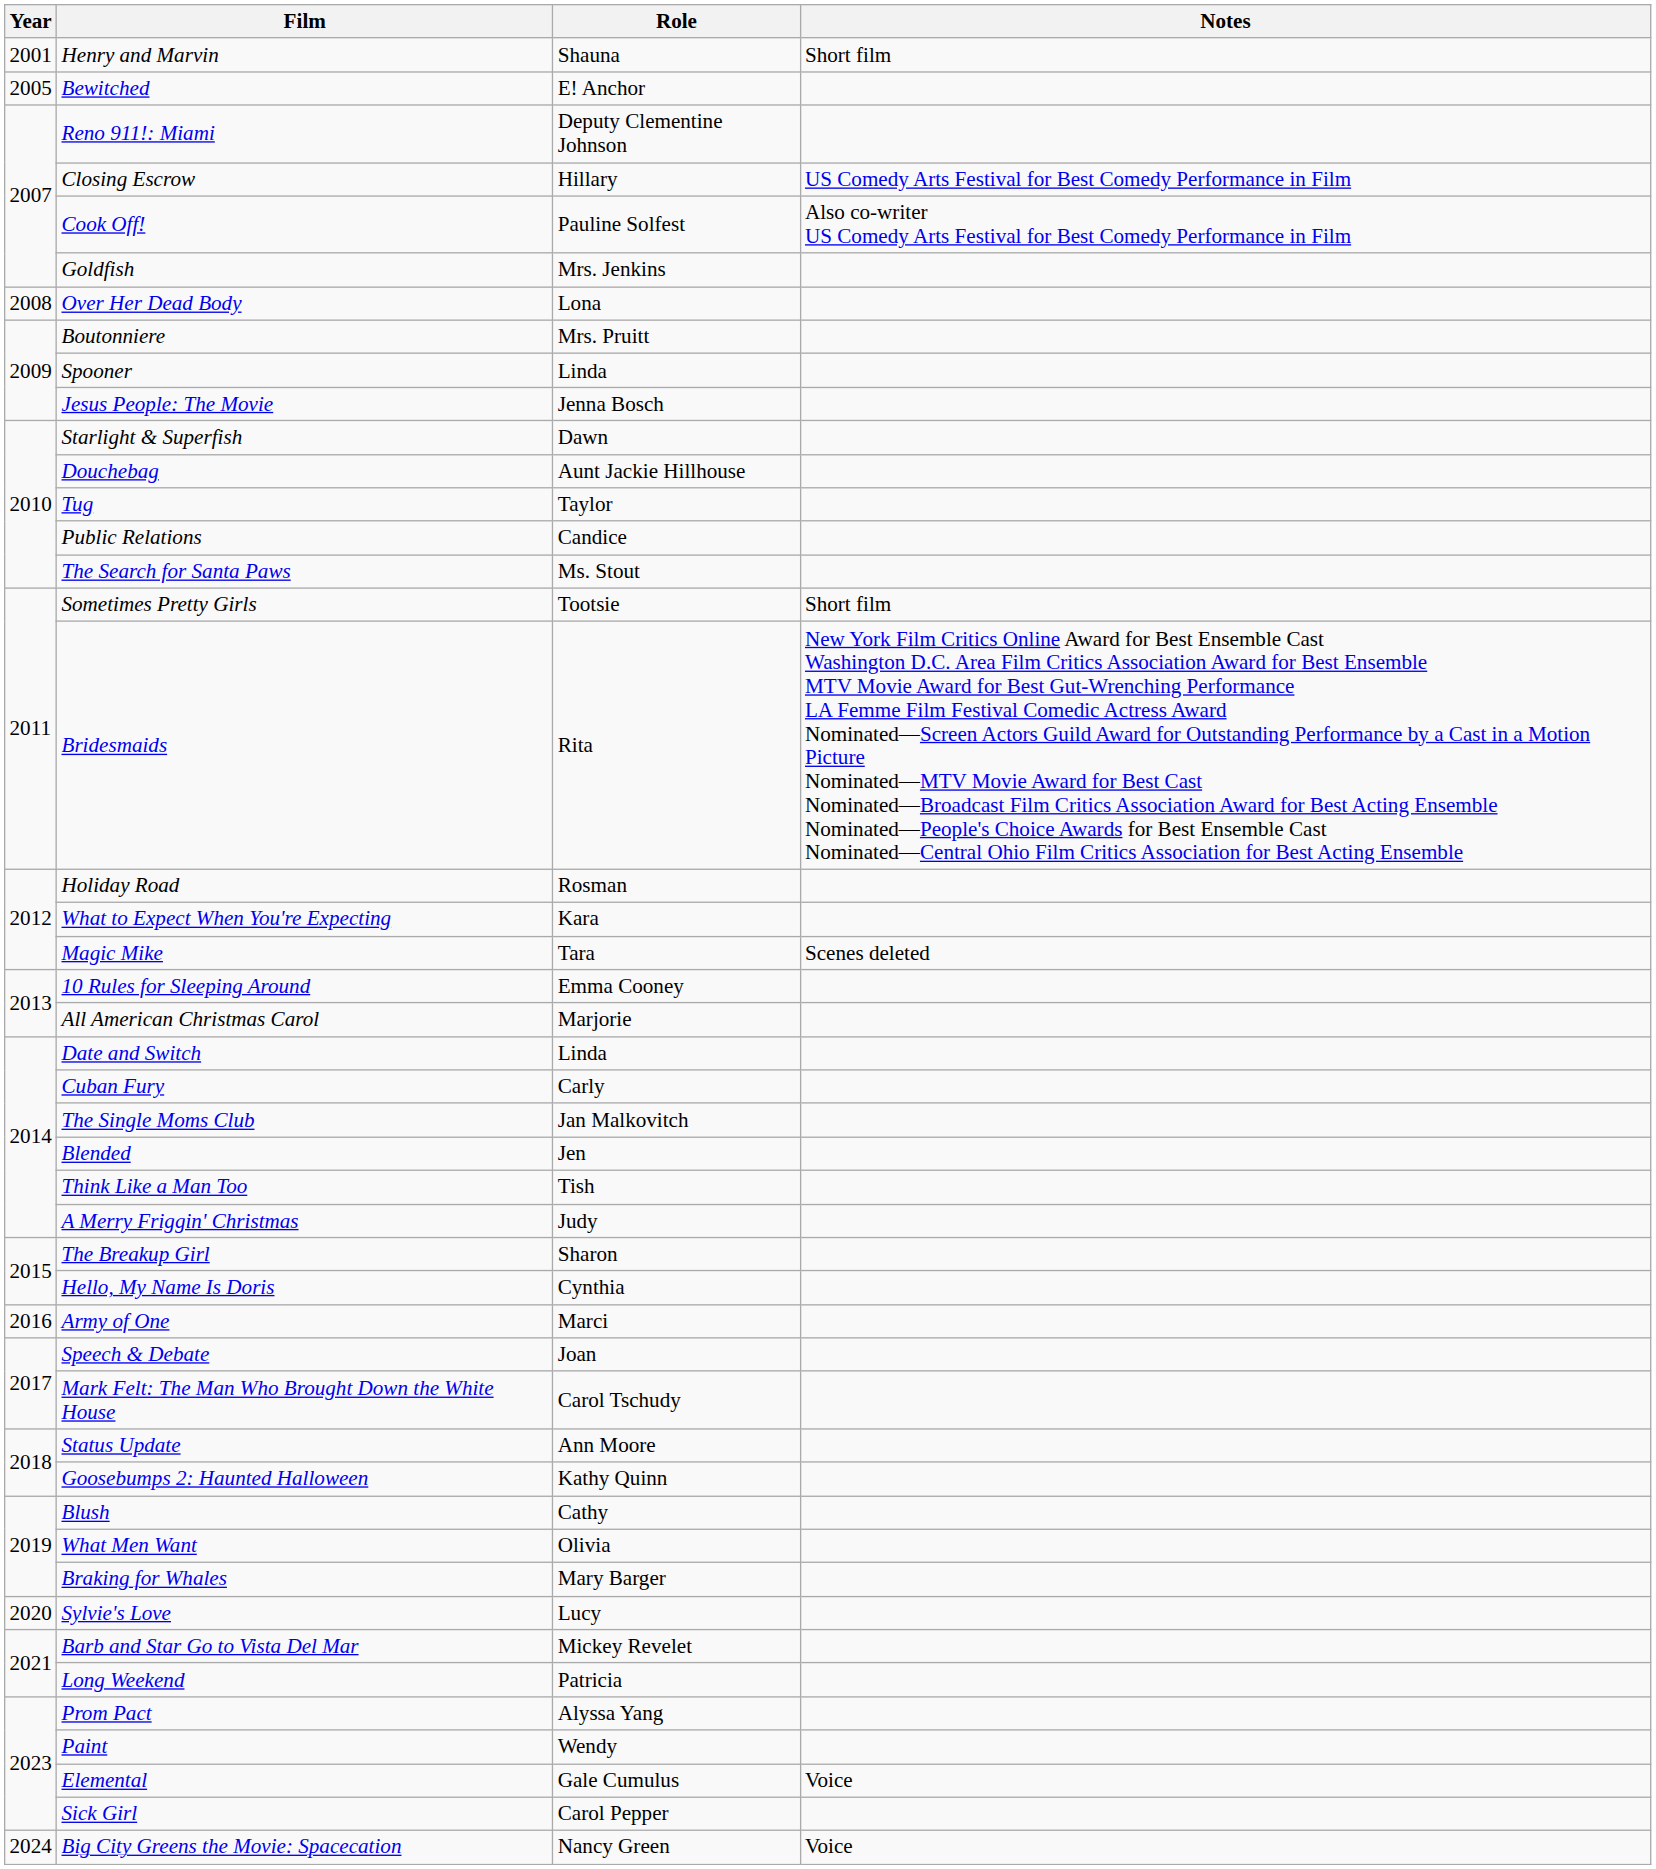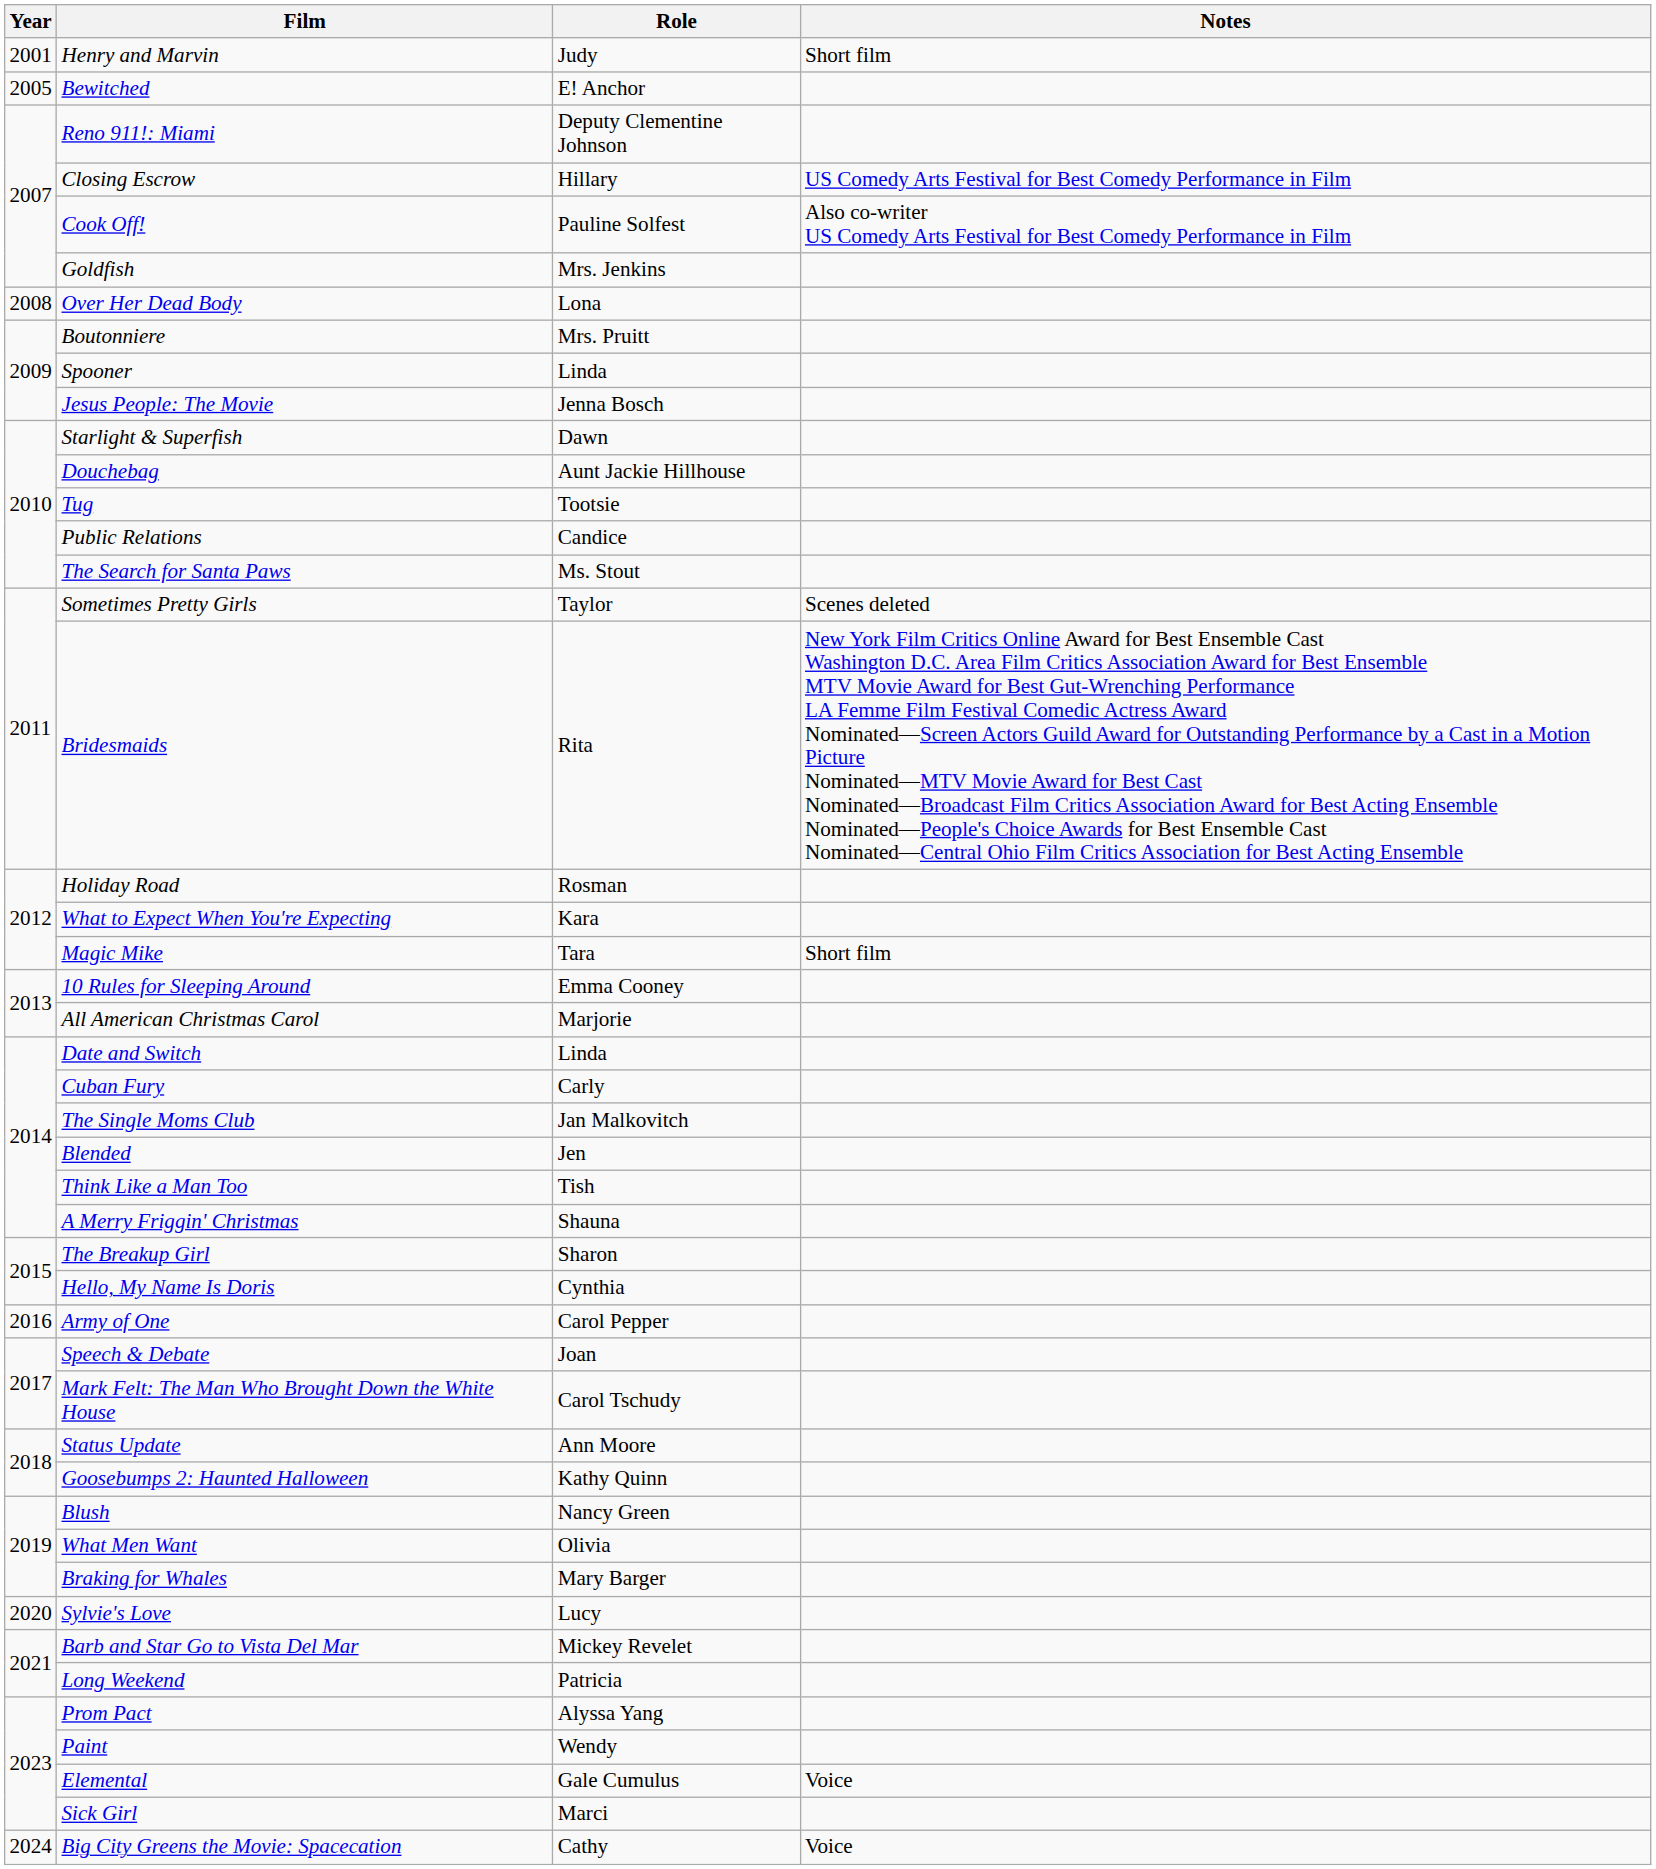Henry and Marvin | Role: Shauna -> Judy
Tug | Role: Taylor -> Tootsie
Sometimes Pretty Girls | Role: Tootsie -> Taylor
Sometimes Pretty Girls | Notes: Short film -> Scenes deleted
Magic Mike | Notes: Scenes deleted -> Short film
A Merry Friggin' Christmas | Role: Judy -> Shauna
Army of One | Role: Marci -> Carol Pepper
Blush | Role: Cathy -> Nancy Green
Sick Girl | Role: Carol Pepper -> Marci
Big City Greens the Movie: Spacecation | Role: Nancy Green -> Cathy
